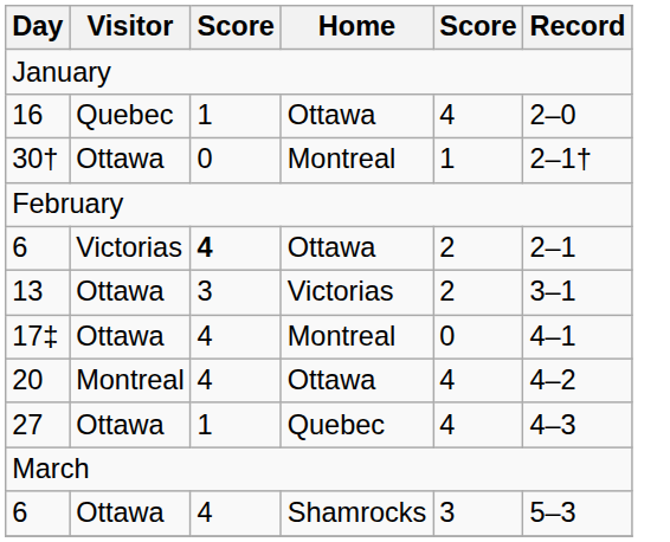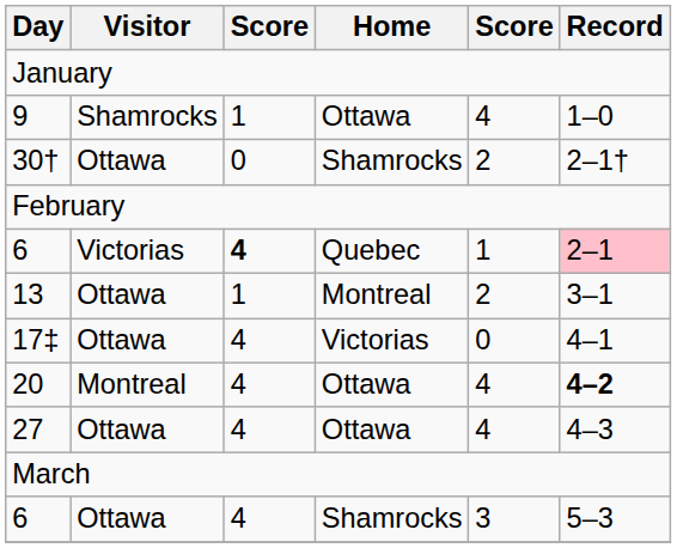+ row: 9 | Shamrocks | 1 | Ottawa | 4 | 1–0
- row: 16 | Quebec | 1 | Ottawa | 4 | 2–0
30† | Home: Montreal -> Shamrocks
30† | column 5: 1 -> 2
6 / Victorias | Home: Ottawa -> Quebec
6 / Victorias | column 5: 2 -> 1
6 / Victorias | Record: no background -> pink background
13 | column 3: 3 -> 1
13 | Home: Victorias -> Montreal
17‡ | Home: Montreal -> Victorias
20 | Record: normal -> bold
27 | column 3: 1 -> 4
27 | Home: Quebec -> Ottawa
